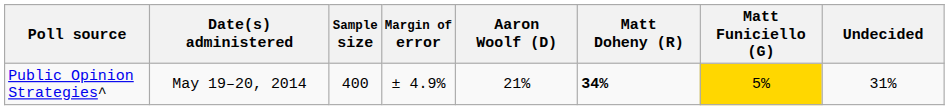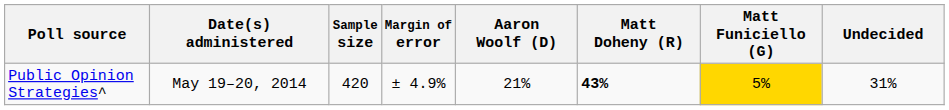Public Opinion Strategies^ | Sample size: 400 -> 420
Public Opinion Strategies^ | Matt Doheny (R): 34% -> 43%
